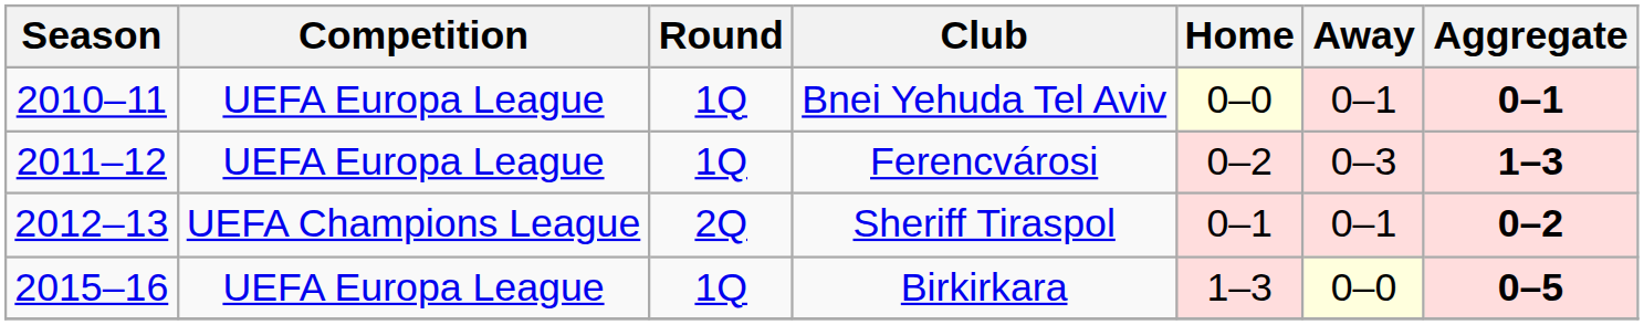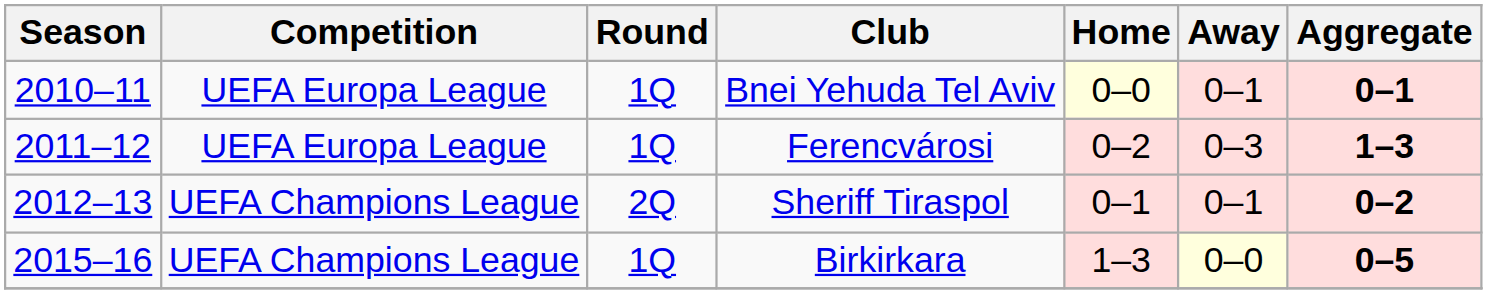Birkirkara | Competition: UEFA Europa League -> UEFA Champions League
